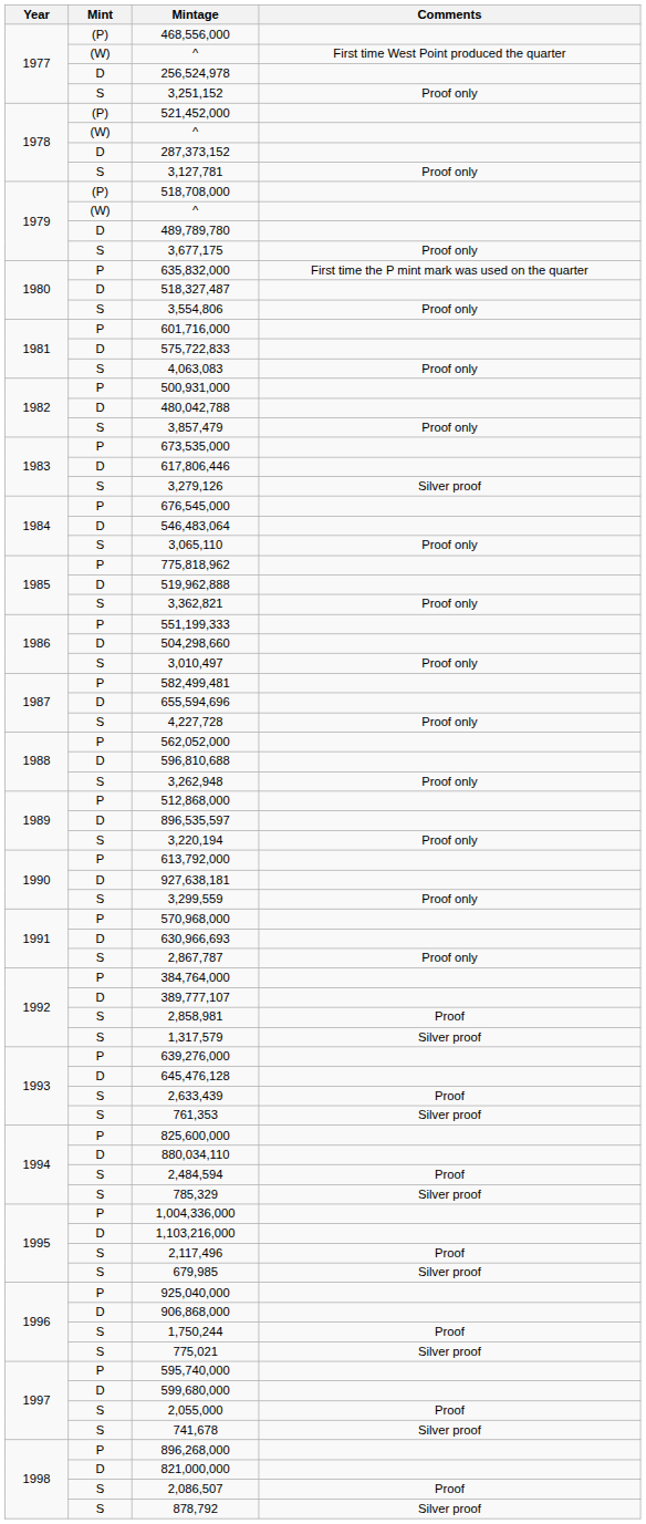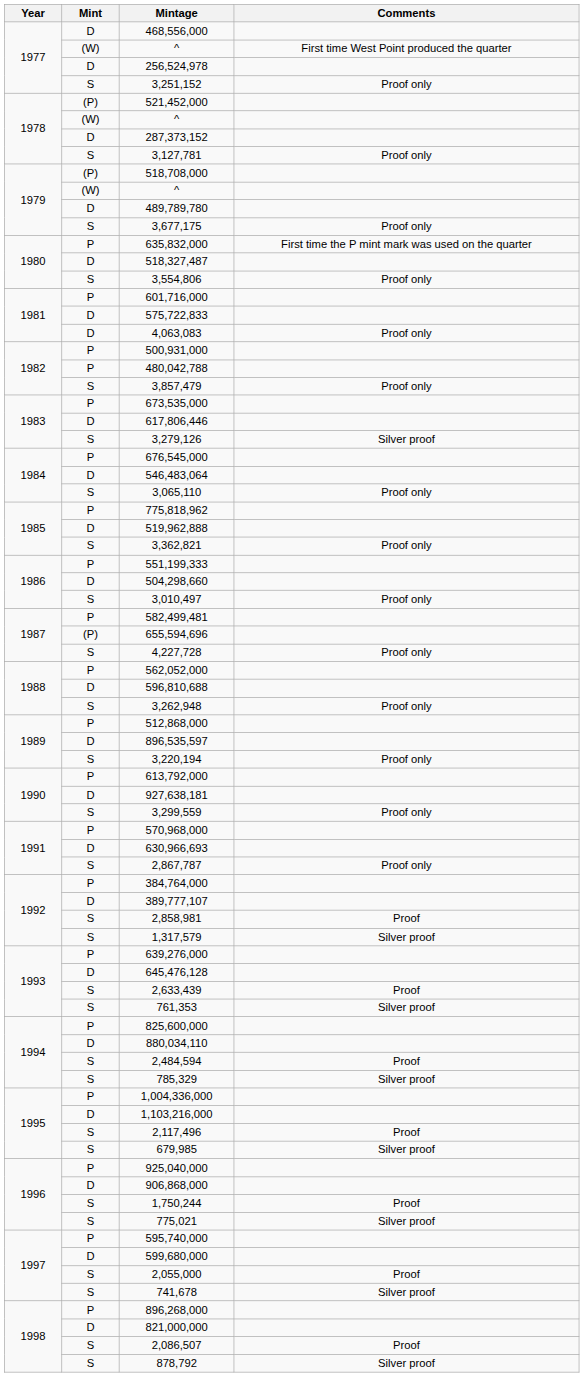468,556,000 | Mint: (P) -> D
4,063,083 | Mint: S -> D
480,042,788 | Mint: D -> P
655,594,696 | Mint: D -> (P)
